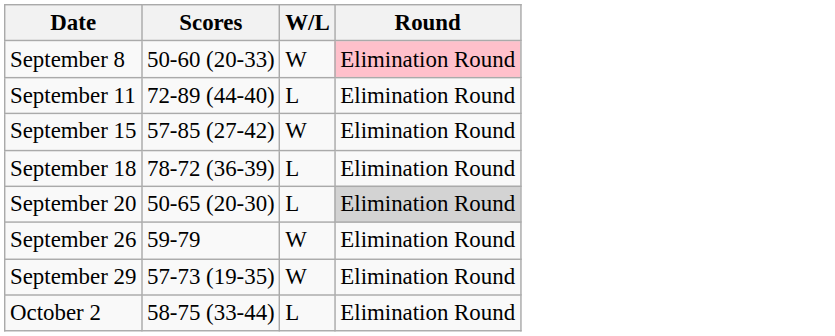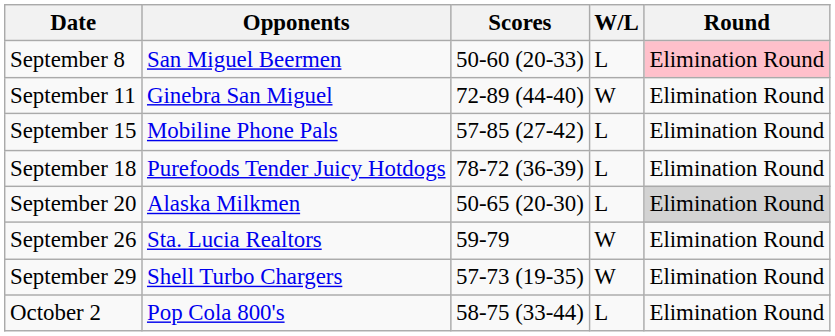+ column: Opponents | San Miguel Beermen | Ginebra San Miguel | Mobiline Phone Pals | Purefoods Tender Juicy Hotdogs | Alaska Milkmen | Sta. Lucia Realtors | Shell Turbo Chargers | Pop Cola 800's
September 8 | W/L: W -> L
September 11 | W/L: L -> W
September 15 | W/L: W -> L
